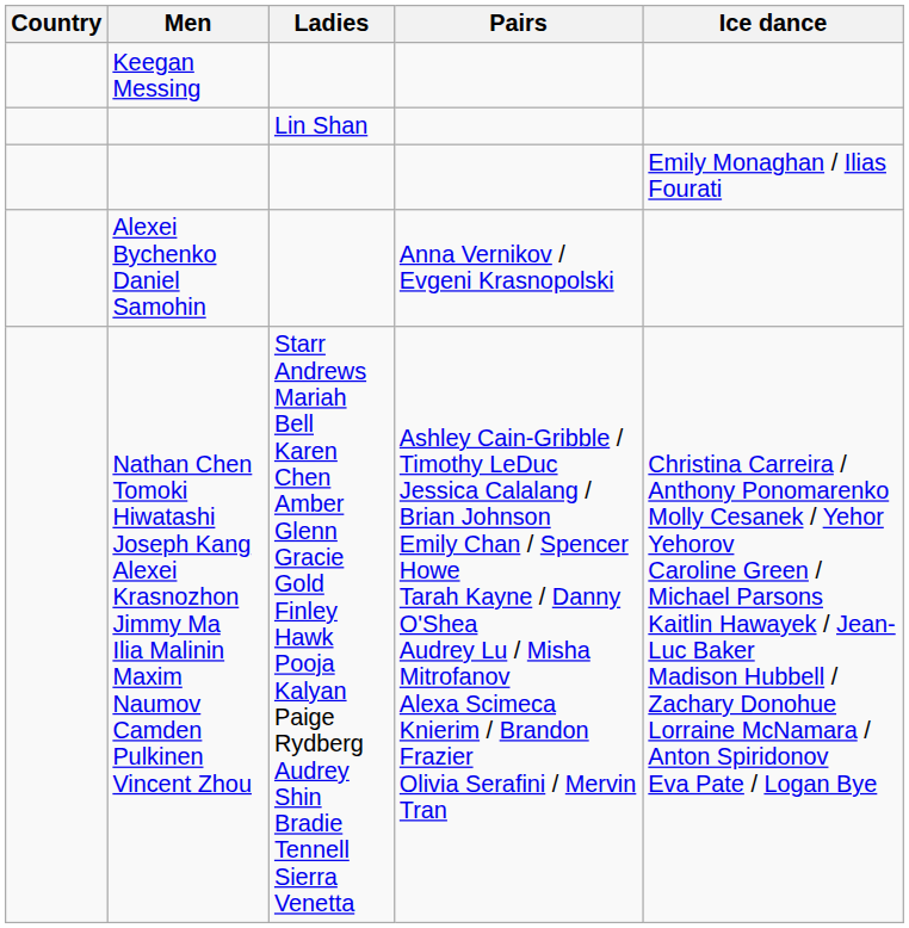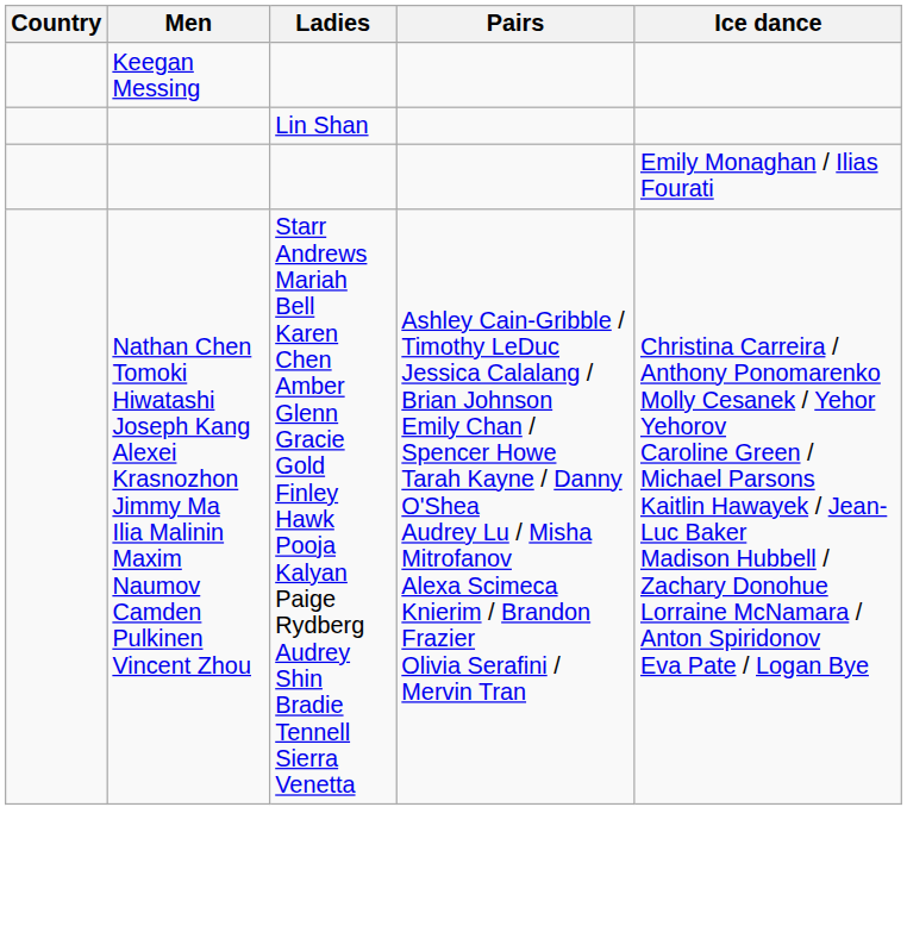- row: Alexei Bychenko Daniel Samohin | Anna Vernikov / Evgeni Krasnopolski
